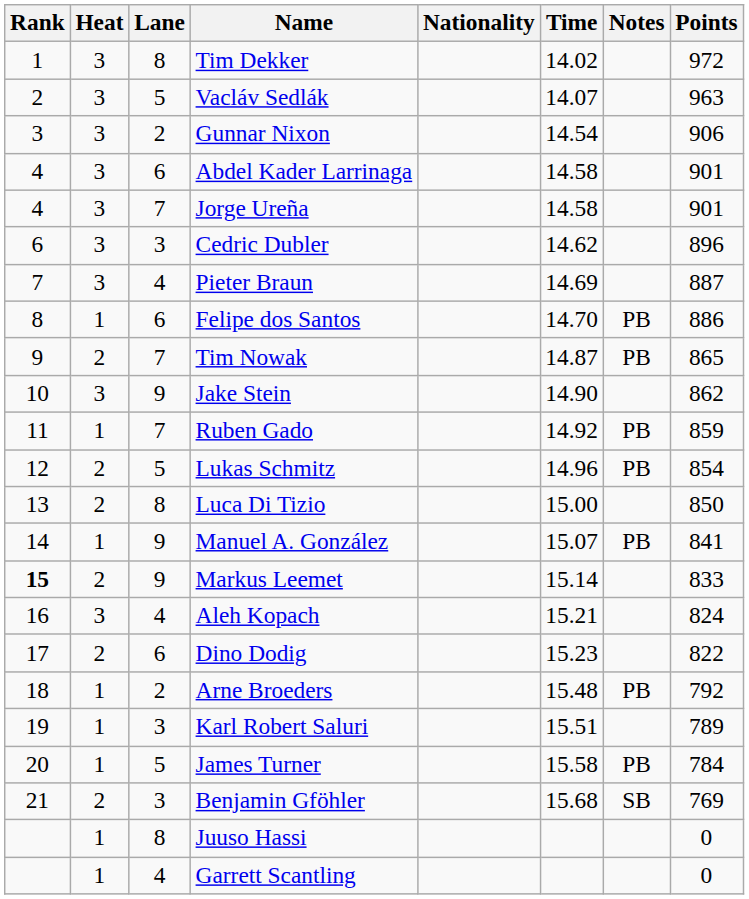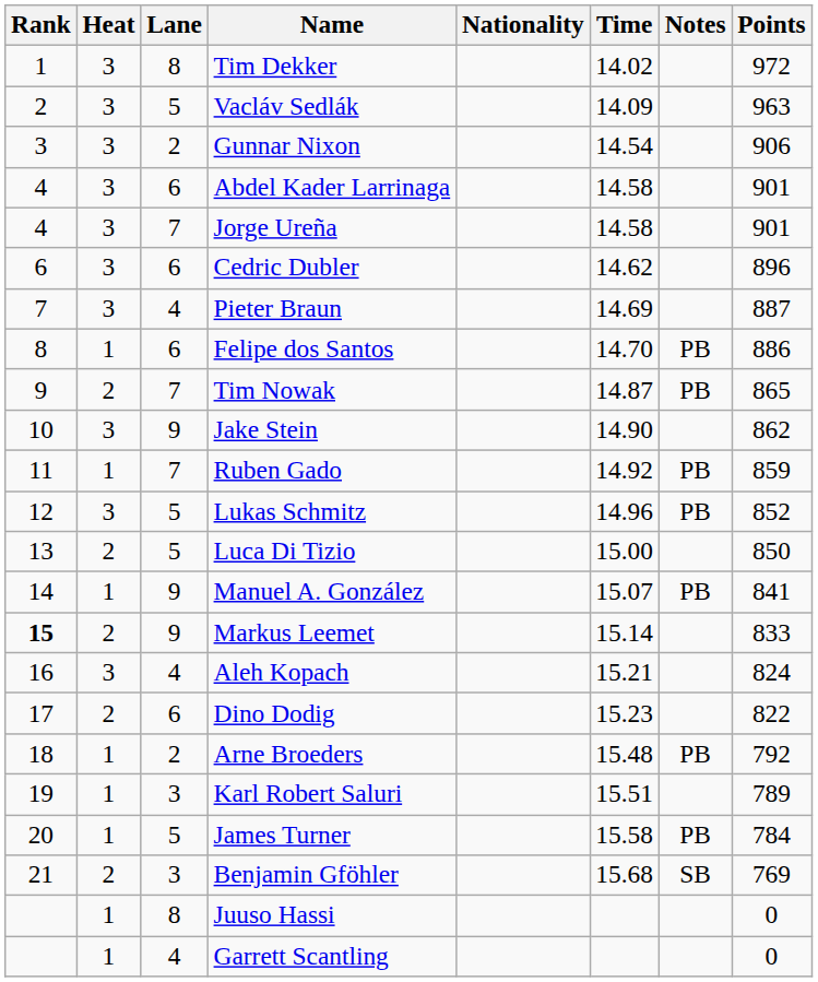Vacláv Sedlák | Time: 14.07 -> 14.09
Cedric Dubler | Lane: 3 -> 6
Lukas Schmitz | Heat: 2 -> 3
Lukas Schmitz | Points: 854 -> 852
Luca Di Tizio | Lane: 8 -> 5
